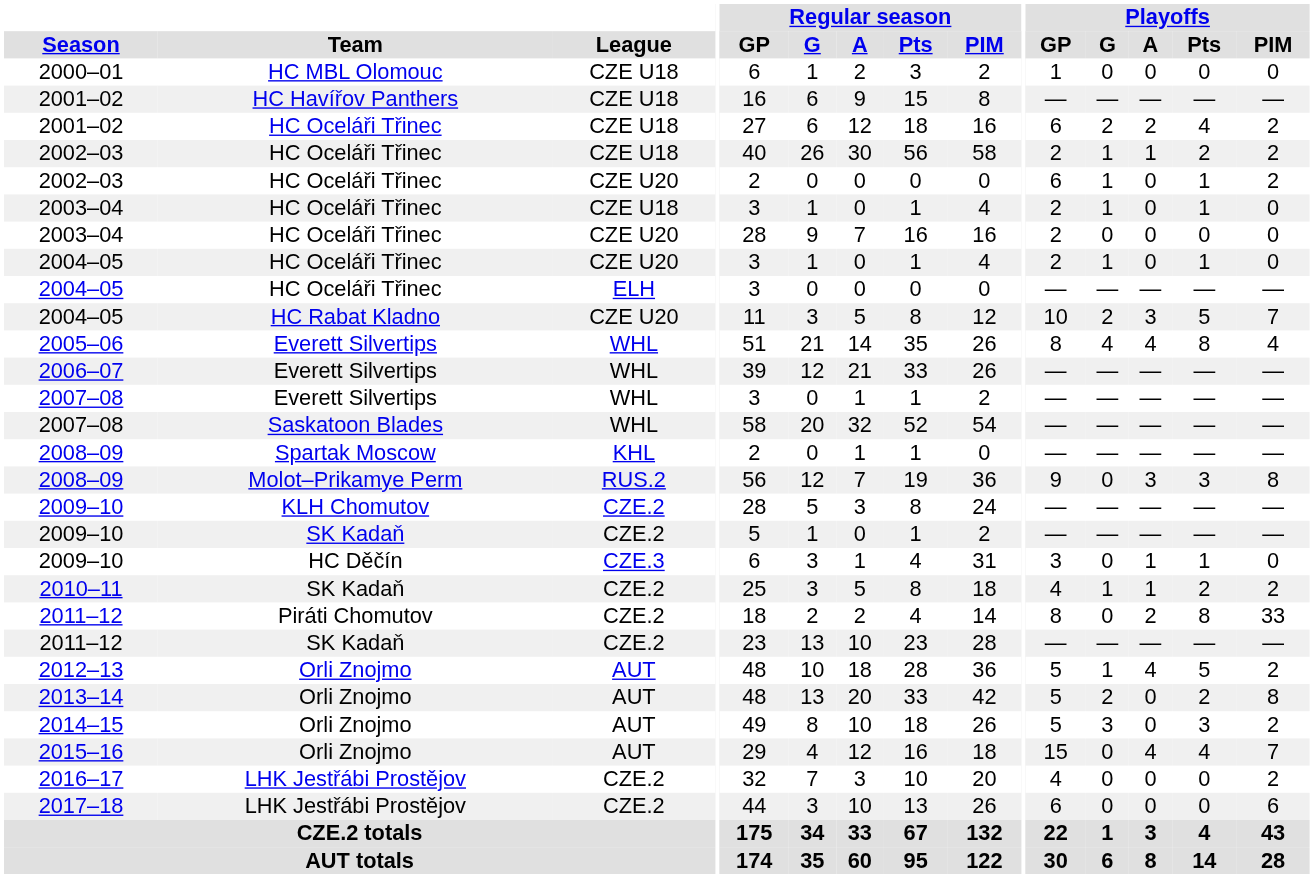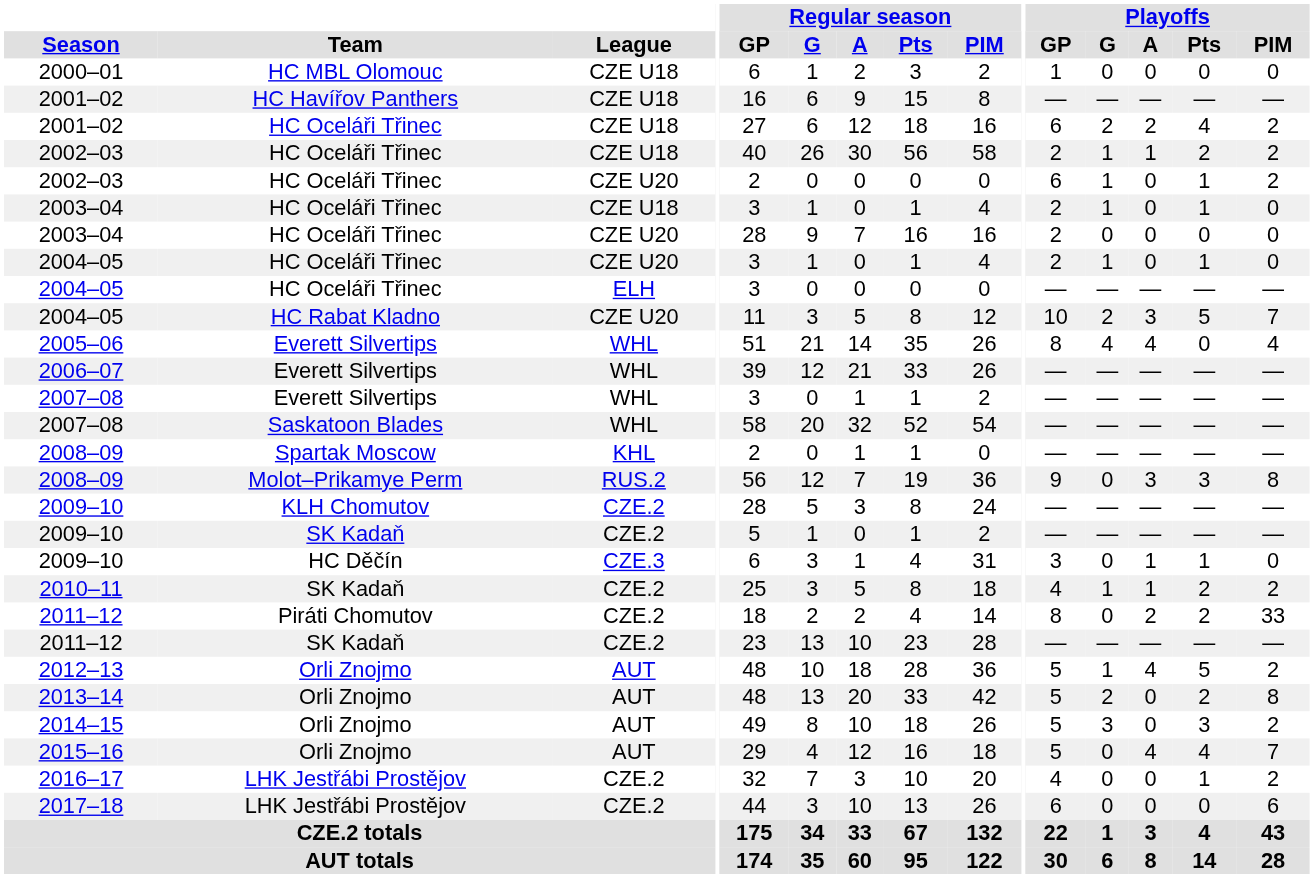2005–06 | Playoffs / Pts: 8 -> 0
2011–12 / Piráti Chomutov | Playoffs / Pts: 8 -> 2
2015–16 | Playoffs / GP: 15 -> 5
2016–17 | Playoffs / Pts: 0 -> 1
